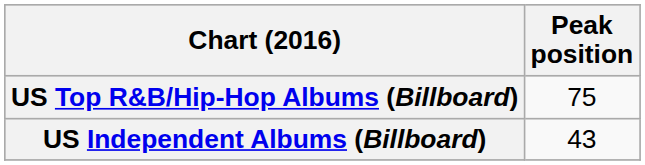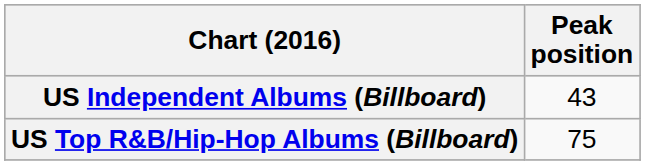rows swapped: US Independent Albums (Billboard) <-> US Top R&B/Hip-Hop Albums (Billboard)
